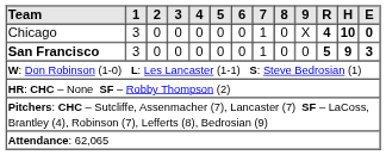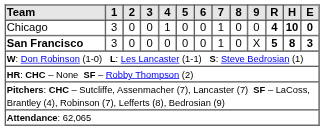Chicago | 4: 0 -> 1
Chicago | 9: X -> 0
San Francisco | 9: 0 -> X
San Francisco | H: 9 -> 8
